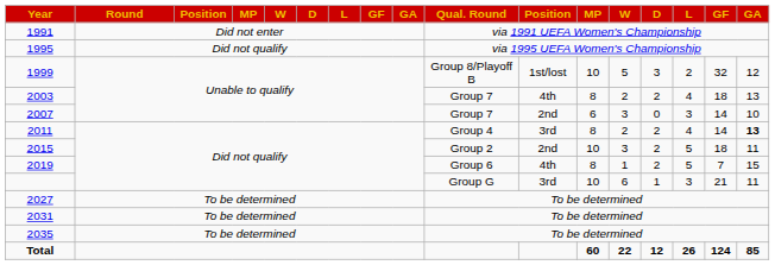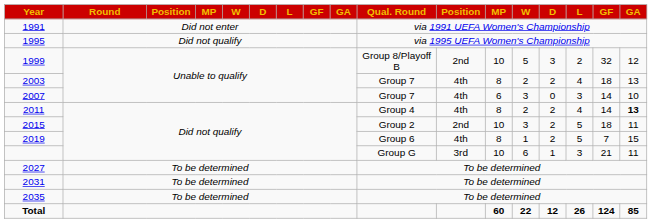1999 | column 11: 1st/lost -> 2nd
2007 | column 11: 2nd -> 4th
2011 | column 11: 3rd -> 4th
